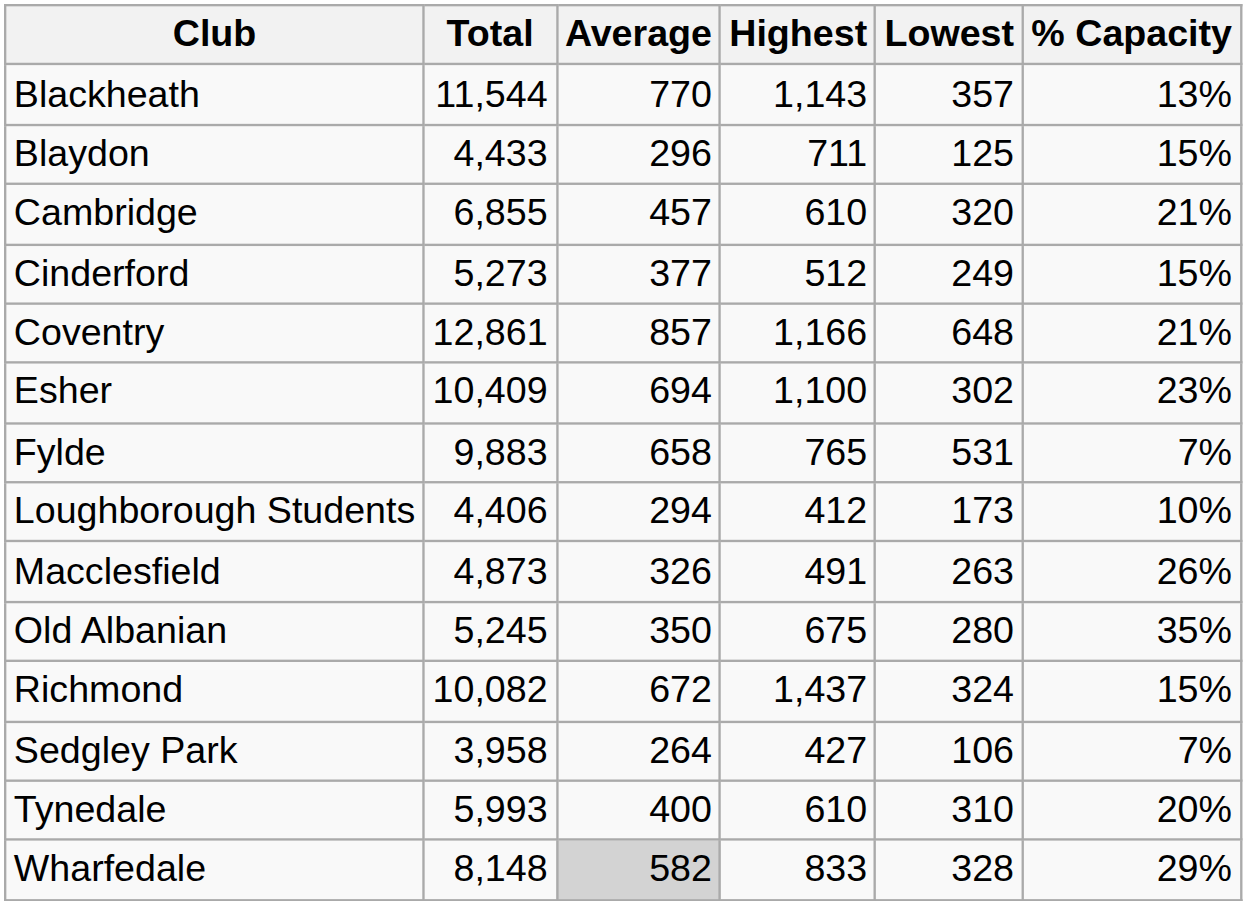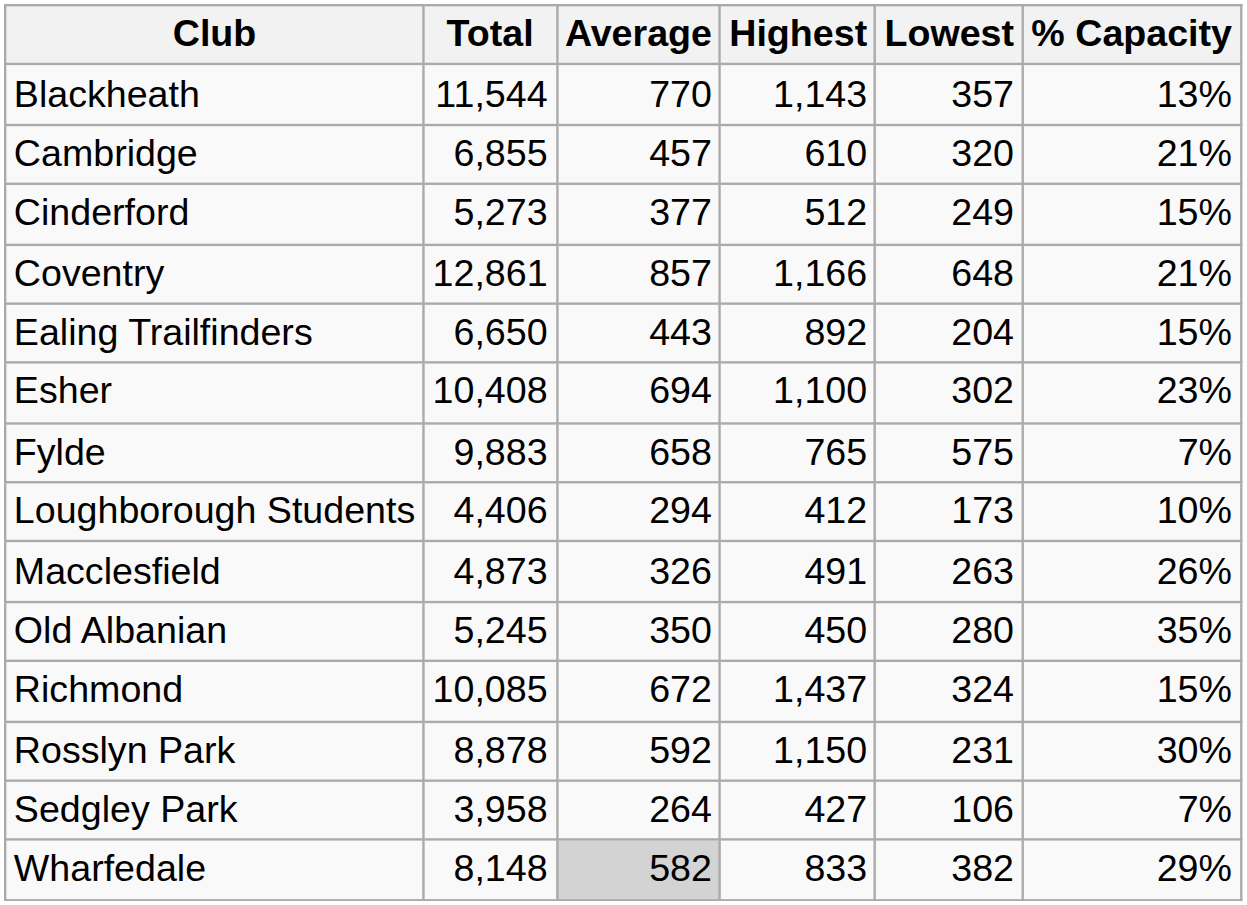- row: Blaydon | 4,433 | 296 | 711 | 125 | 15%
+ row: Ealing Trailfinders | 6,650 | 443 | 892 | 204 | 15%
Esher | Total: 10,409 -> 10,408
Fylde | Lowest: 531 -> 575
Old Albanian | Highest: 675 -> 450
Richmond | Total: 10,082 -> 10,085
+ row: Rosslyn Park | 8,878 | 592 | 1,150 | 231 | 30%
- row: Tynedale | 5,993 | 400 | 610 | 310 | 20%
Wharfedale | Lowest: 328 -> 382
